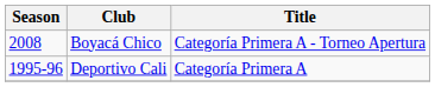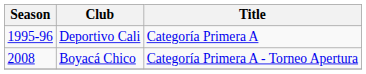rows swapped: Deportivo Cali <-> Boyacá Chico
